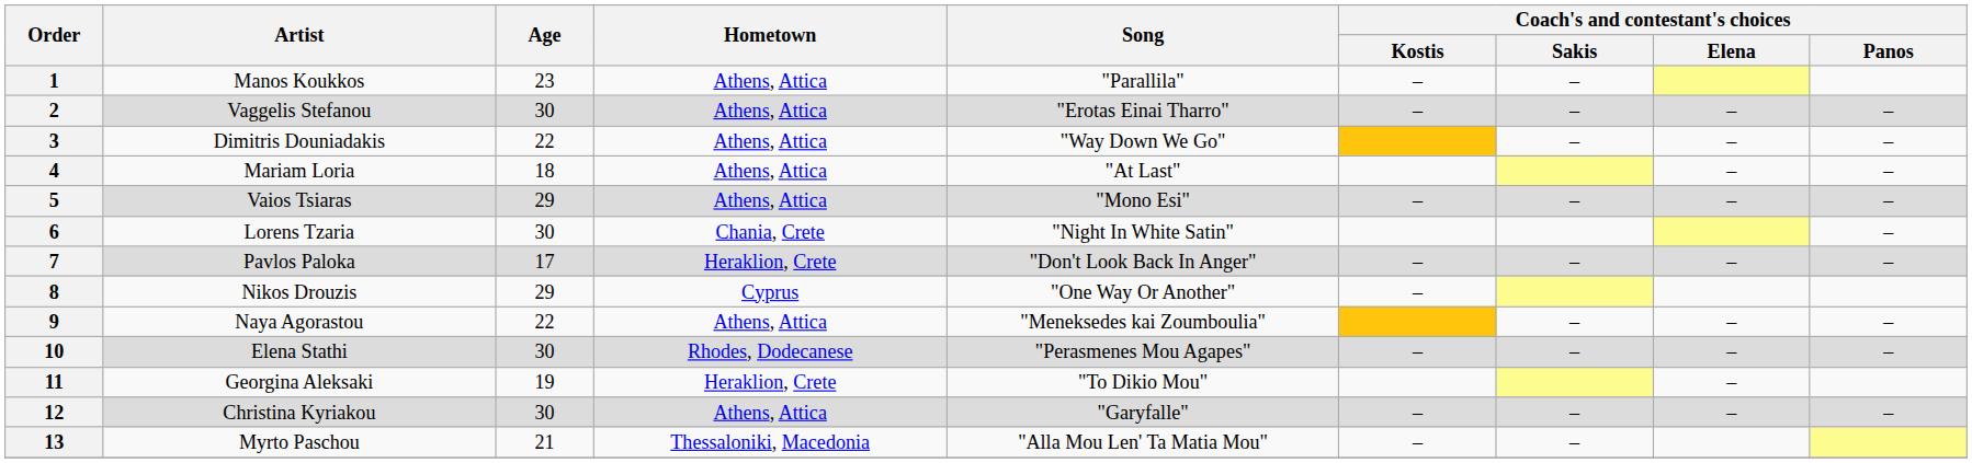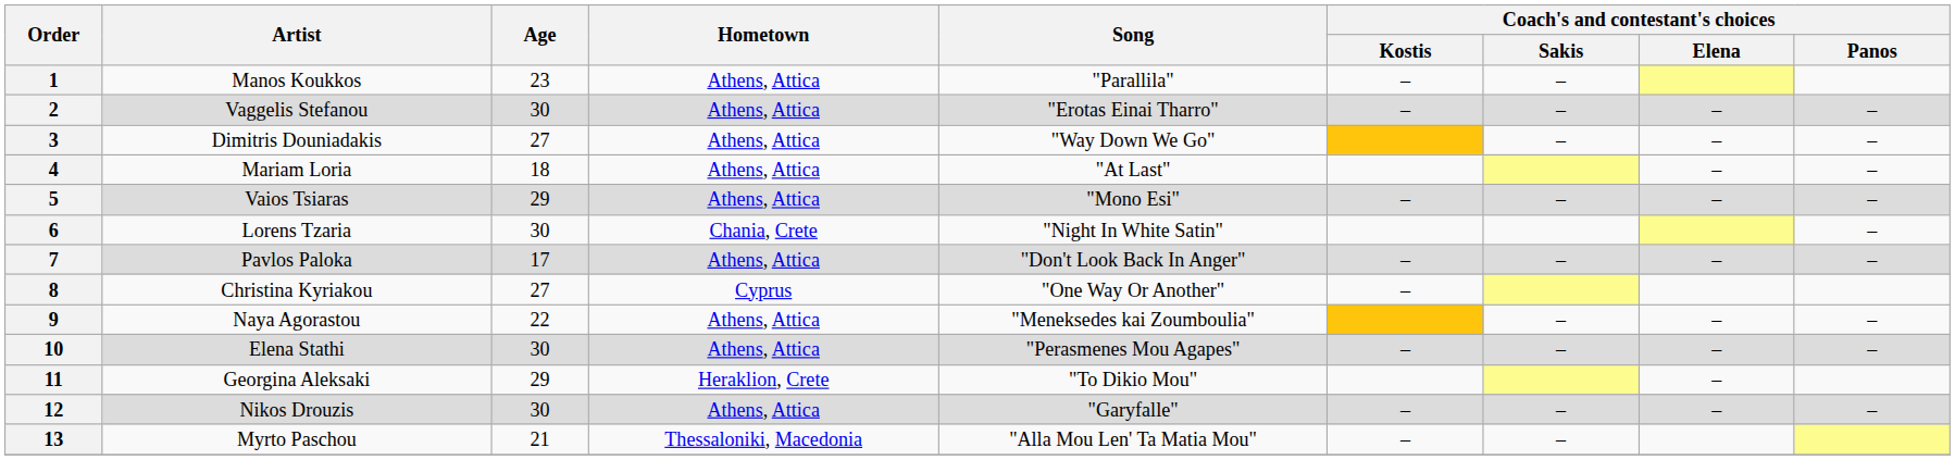3 | Age: 22 -> 27
7 | Hometown: Heraklion, Crete -> Athens, Attica
8 | Artist: Nikos Drouzis -> Christina Kyriakou
8 | Age: 29 -> 27
10 | Hometown: Rhodes, Dodecanese -> Athens, Attica
11 | Age: 19 -> 29
12 | Artist: Christina Kyriakou -> Nikos Drouzis
